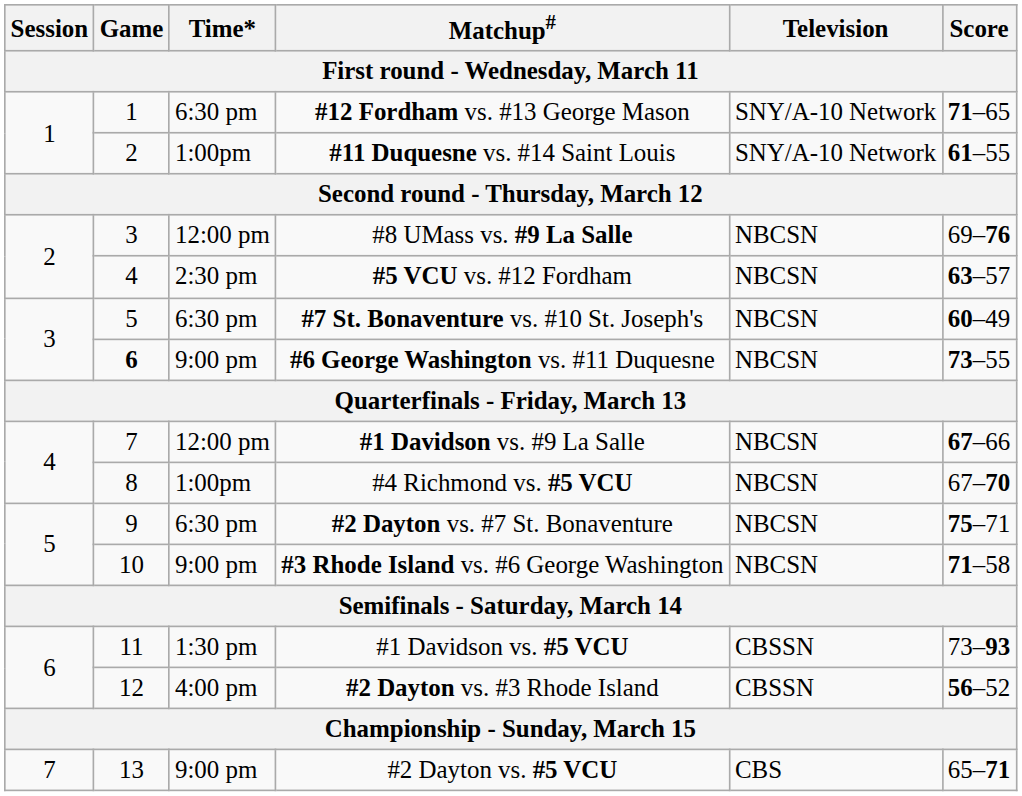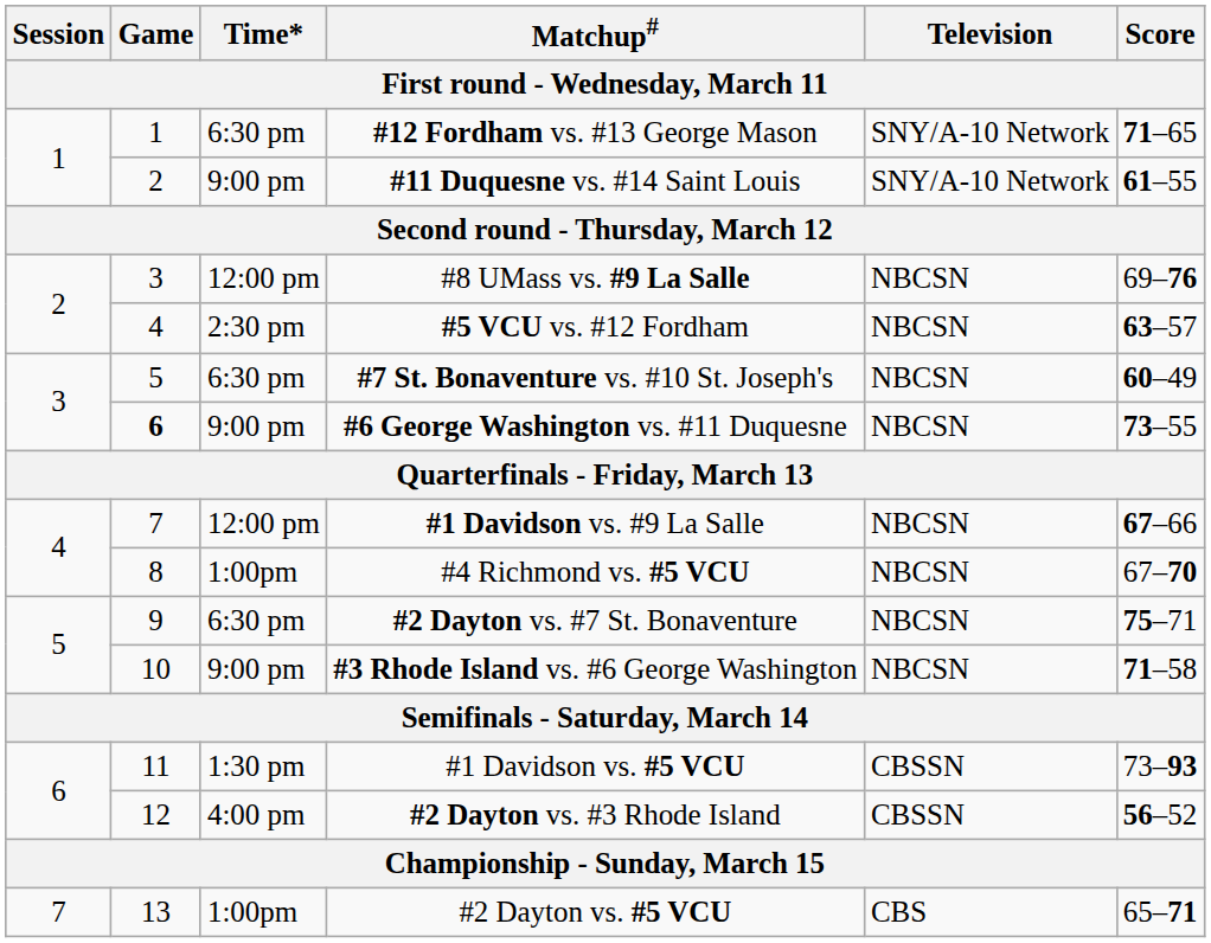#11 Duquesne vs. #14 Saint Louis | Time*: 1:00pm -> 9:00 pm
#2 Dayton vs. #5 VCU | Time*: 9:00 pm -> 1:00pm
